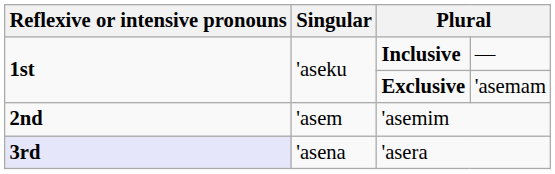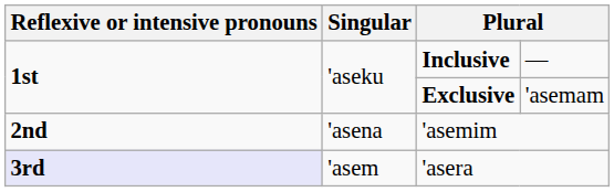'asemim | Singular: 'asem -> 'asena
'asera | Singular: 'asena -> 'asem
